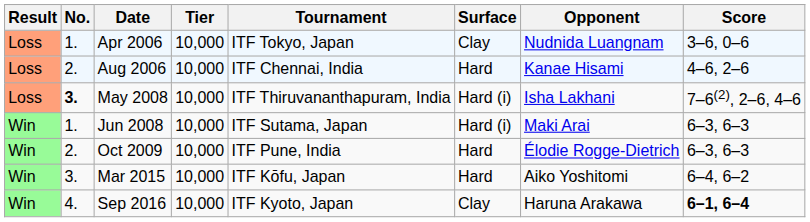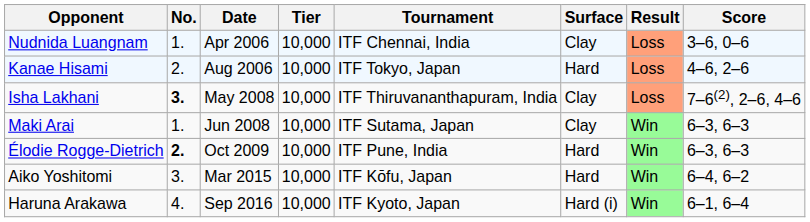columns swapped: Result <-> Opponent
Apr 2006 | Tournament: ITF Tokyo, Japan -> ITF Chennai, India
Aug 2006 | Tournament: ITF Chennai, India -> ITF Tokyo, Japan
May 2008 | Surface: Hard (i) -> Clay
Jun 2008 | Surface: Hard (i) -> Clay
Oct 2009 | No.: normal -> bold
Sep 2016 | Surface: Clay -> Hard (i)
Sep 2016 | Score: bold -> normal
